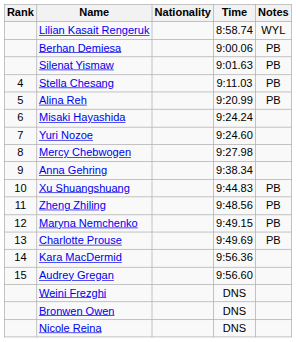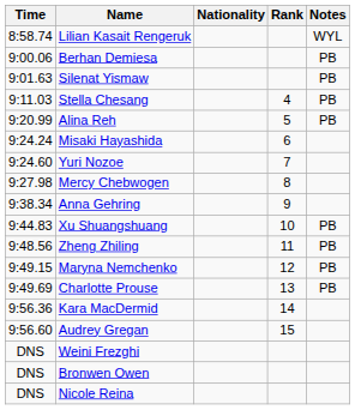columns swapped: Rank <-> Time
